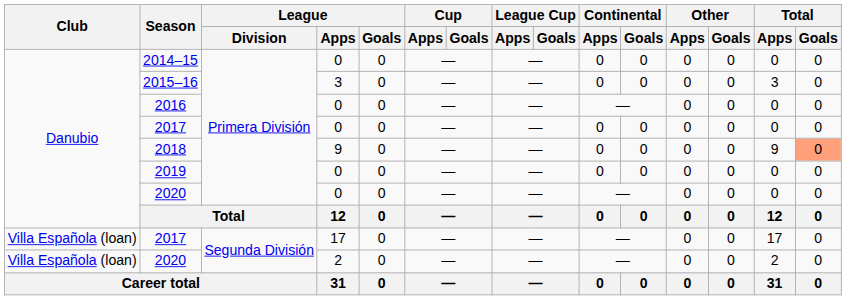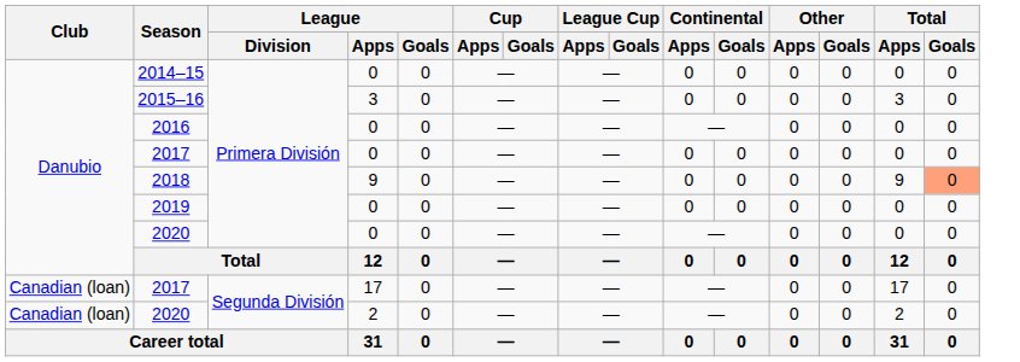2017 / 17 | Club: Villa Española (loan) -> Canadian (loan)
2020 / 2 | Club: Villa Española (loan) -> Canadian (loan)
